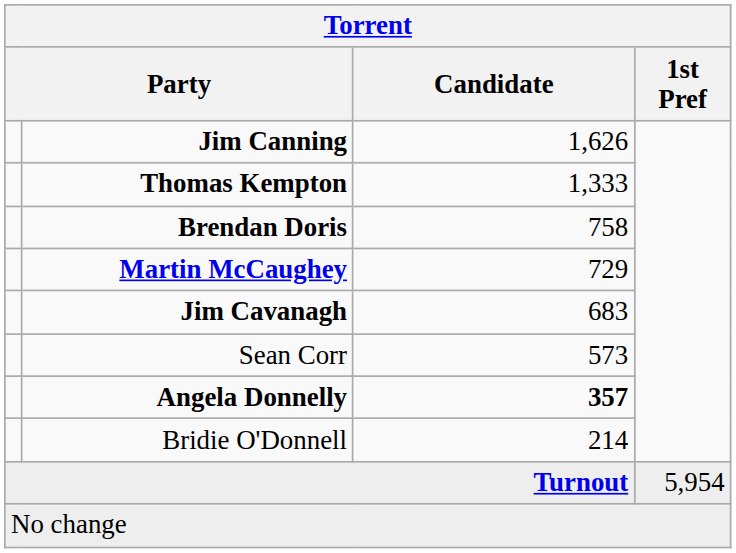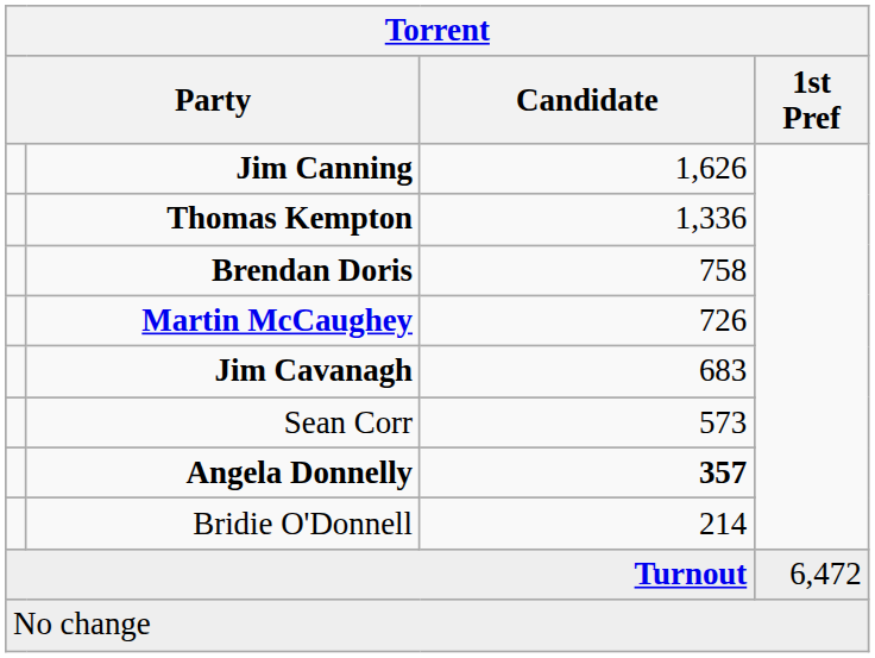Thomas Kempton | Candidate: 1,333 -> 1,336
Martin McCaughey | Candidate: 729 -> 726
Turnout | 1st Pref: 5,954 -> 6,472
